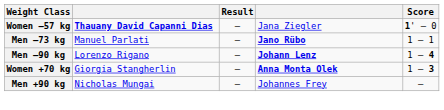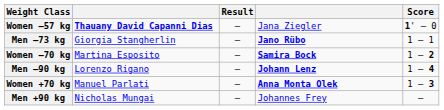Men –73 kg | column 2: Manuel Parlati -> Giorgia Stangherlin
+ row: Women –70 kg | Martina Esposito | – | Samira Bock | 1 – 2
Women +70 kg | column 2: Giorgia Stangherlin -> Manuel Parlati
